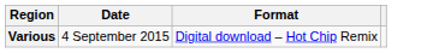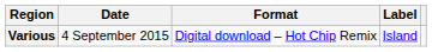+ column: Label | Island
